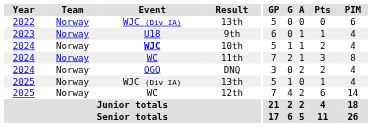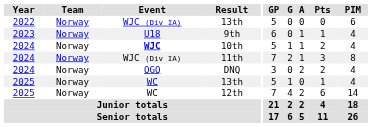11th | Event: WC -> WJC (Div IA)
2025 / 13th | Event: WJC (Div IA) -> WC
